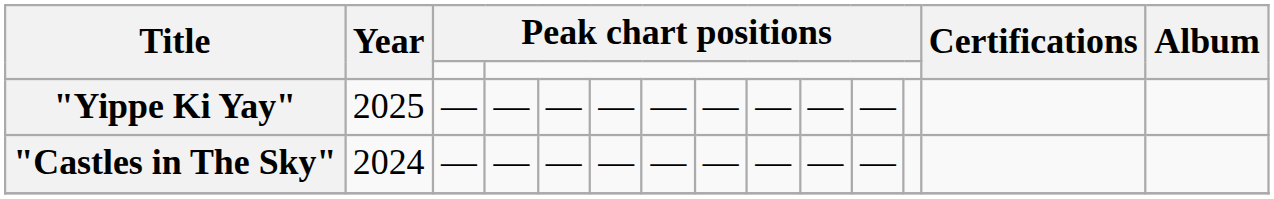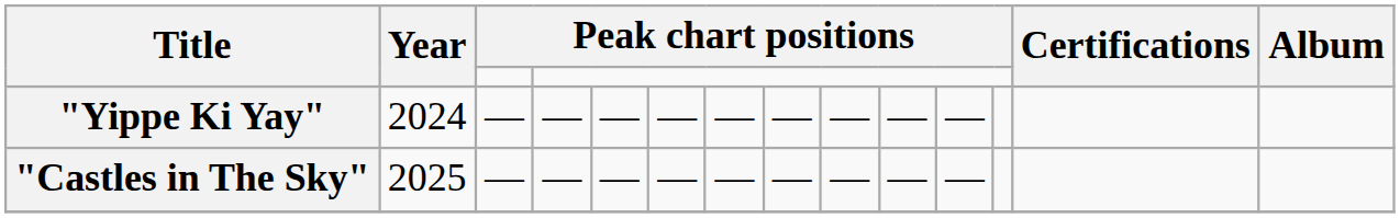"Yippe Ki Yay" | Year: 2025 -> 2024
"Castles in The Sky" | Year: 2024 -> 2025
